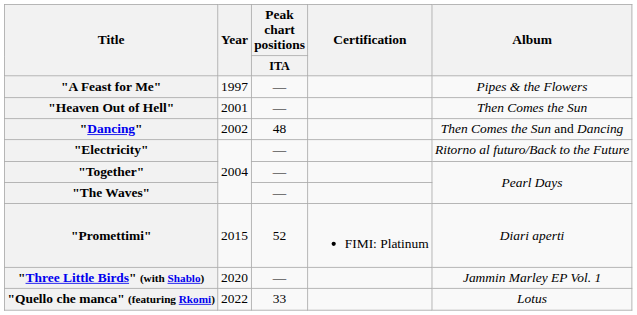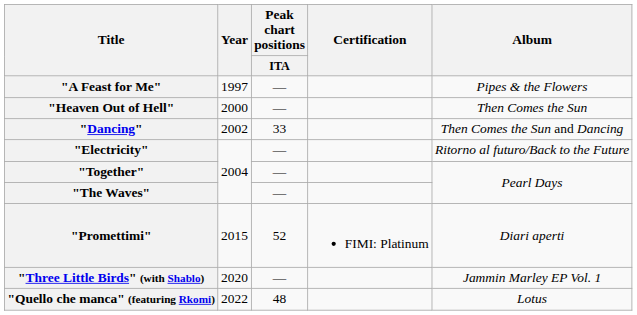"Heaven Out of Hell" | Year: 2001 -> 2000
"Dancing" | Peak chart positions / ITA: 48 -> 33
"Quello che manca" (featuring Rkomi) | Peak chart positions / ITA: 33 -> 48
